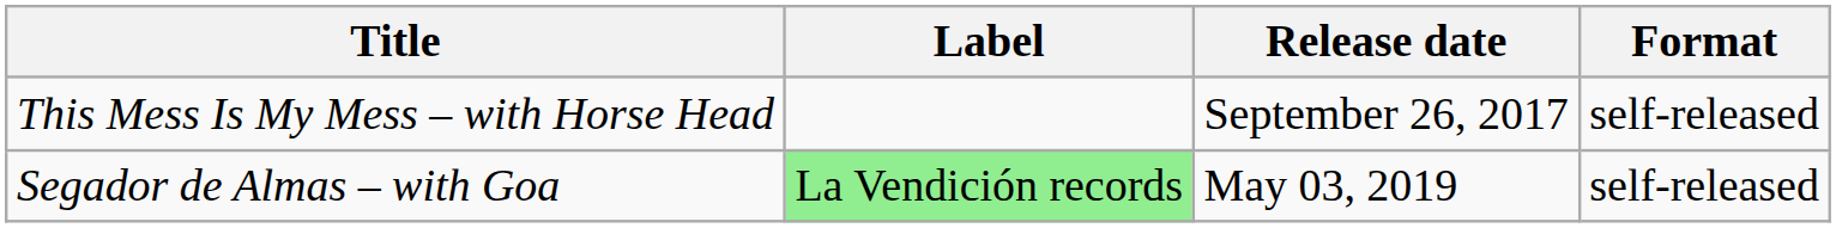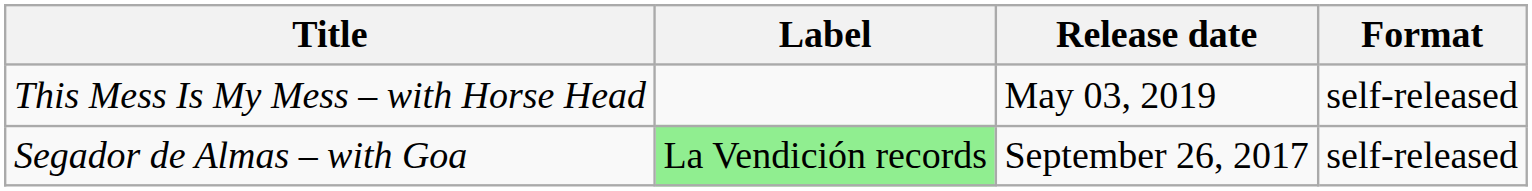This Mess Is My Mess – with Horse Head | Release date: September 26, 2017 -> May 03, 2019
Segador de Almas – with Goa | Release date: May 03, 2019 -> September 26, 2017
